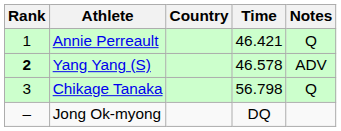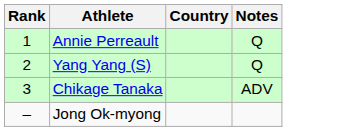- column: Time | 46.421 | 46.578 | 56.798 | DQ
Yang Yang (S) | Rank: bold -> normal
Yang Yang (S) | Notes: ADV -> Q
Chikage Tanaka | Notes: Q -> ADV
